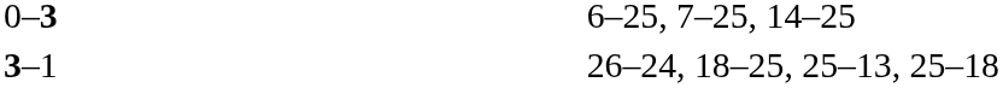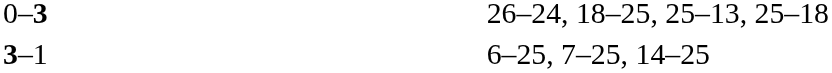0–3 | column 4: 6–25, 7–25, 14–25 -> 26–24, 18–25, 25–13, 25–18
3–1 | column 4: 26–24, 18–25, 25–13, 25–18 -> 6–25, 7–25, 14–25
